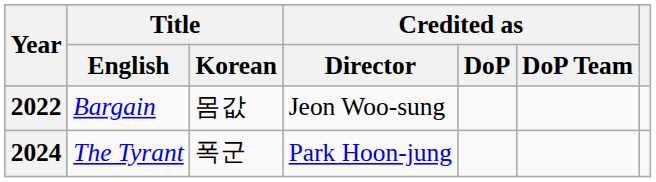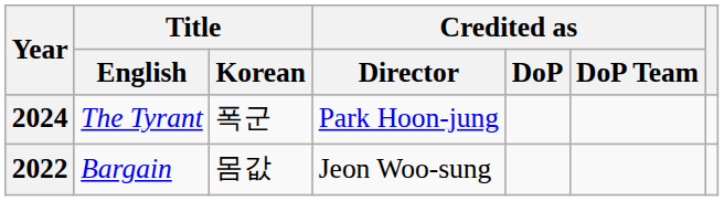rows swapped: 2022 <-> 2024
